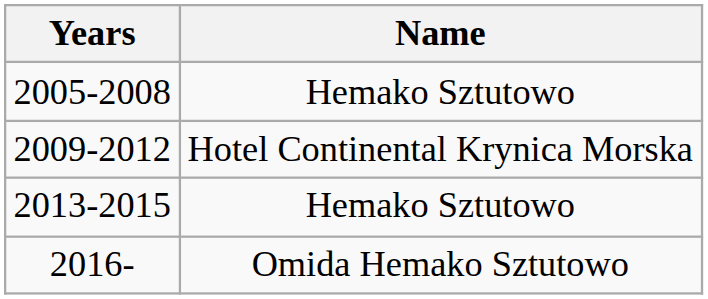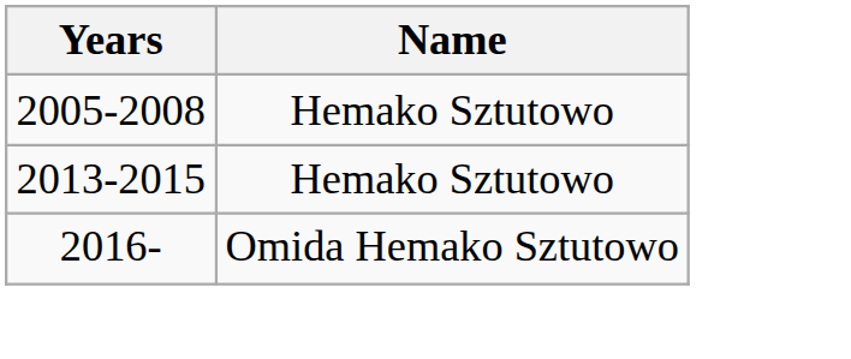- row: 2009-2012 | Hotel Continental Krynica Morska
